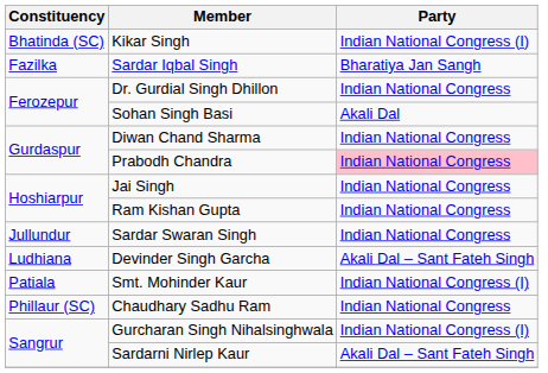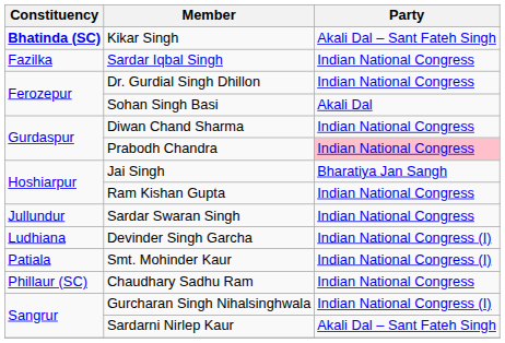Kikar Singh | Constituency: normal -> bold
Kikar Singh | Party: Indian National Congress (I) -> Akali Dal – Sant Fateh Singh
Sardar Iqbal Singh | Party: Bharatiya Jan Sangh -> Indian National Congress
Jai Singh | Party: Indian National Congress -> Bharatiya Jan Sangh
Devinder Singh Garcha | Party: Akali Dal – Sant Fateh Singh -> Indian National Congress (I)
